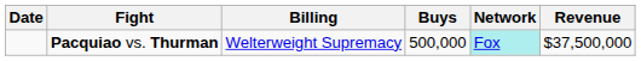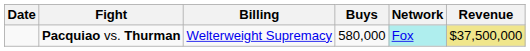Pacquiao vs. Thurman | Buys: 500,000 -> 580,000
Pacquiao vs. Thurman | Revenue: no background -> khaki background
